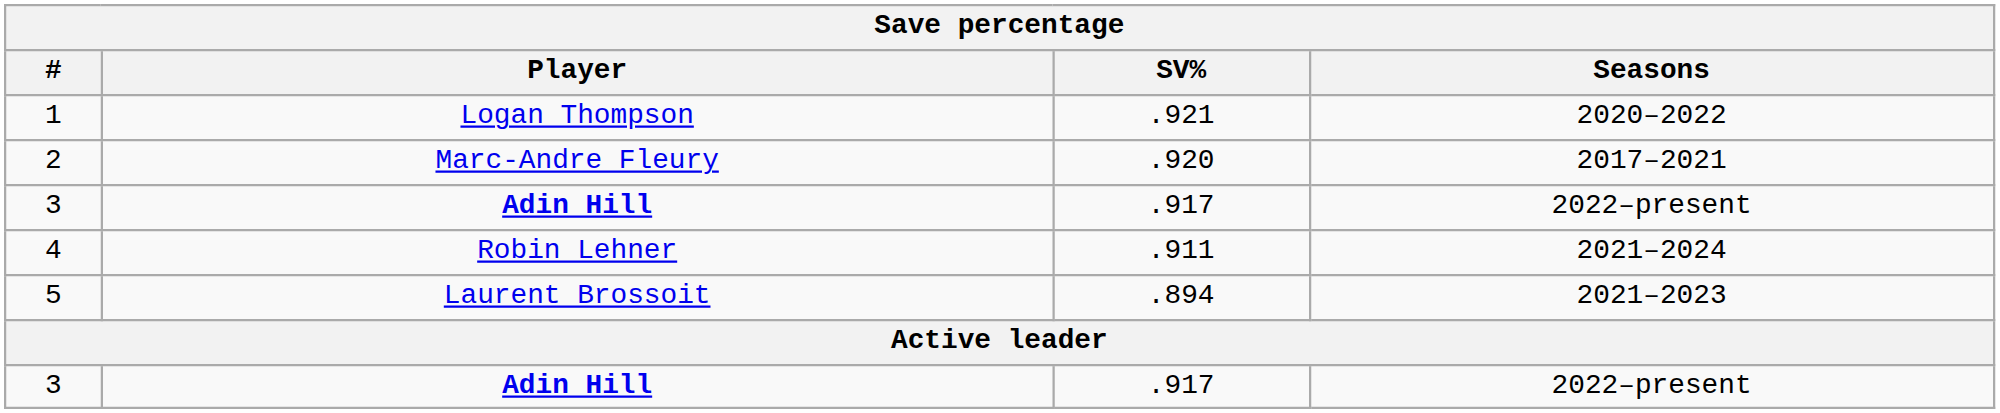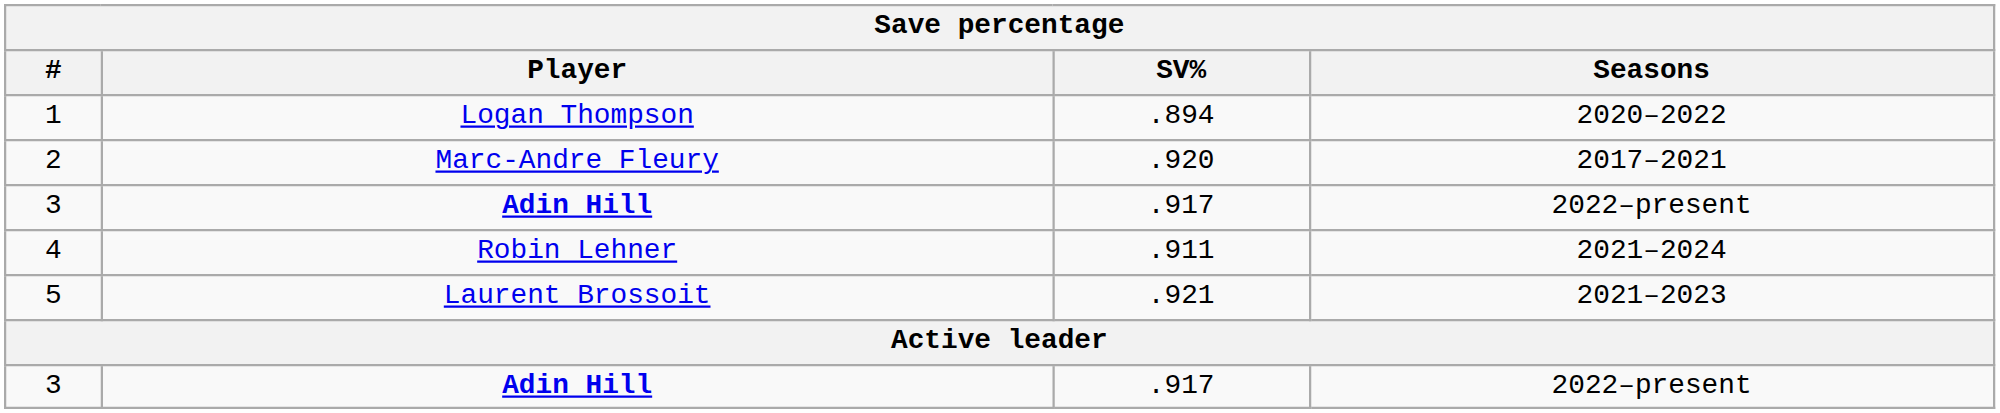1 | SV%: .921 -> .894
5 | SV%: .894 -> .921
